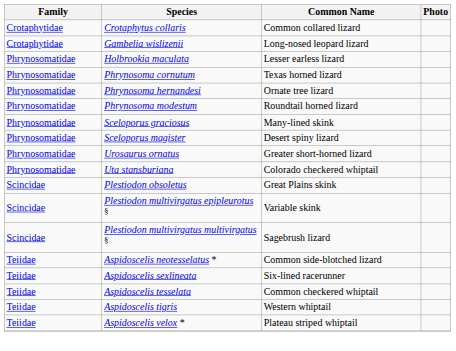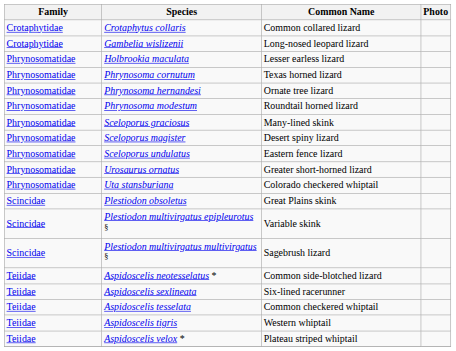+ row: Phrynosomatidae | Sceloporus undulatus | Eastern fence lizard
